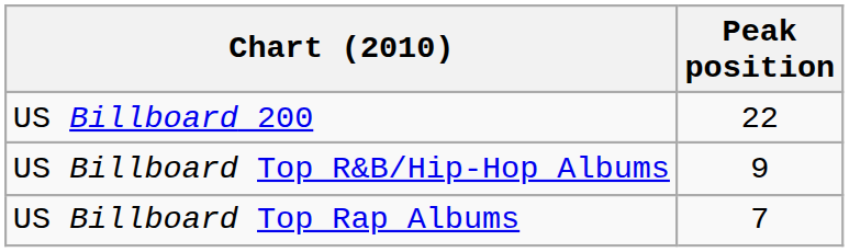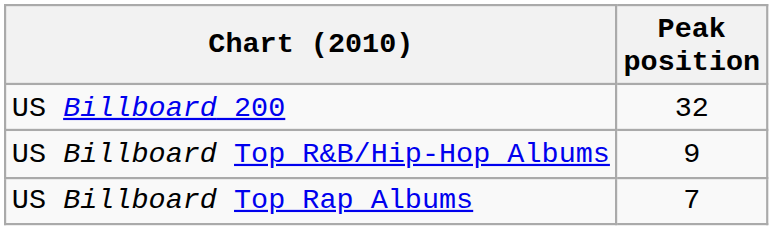US Billboard 200 | Peak position: 22 -> 32
